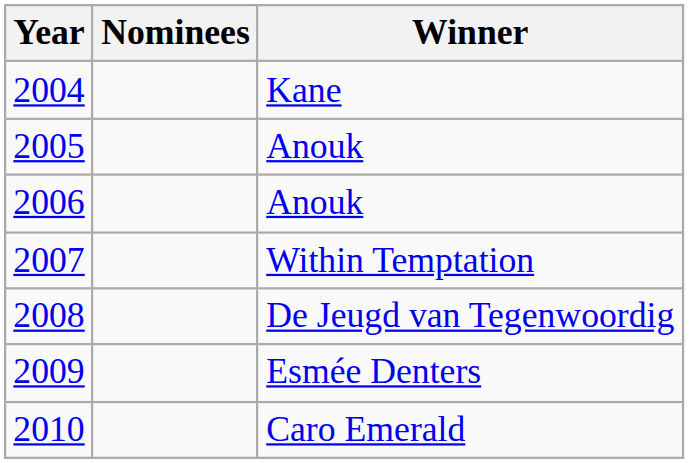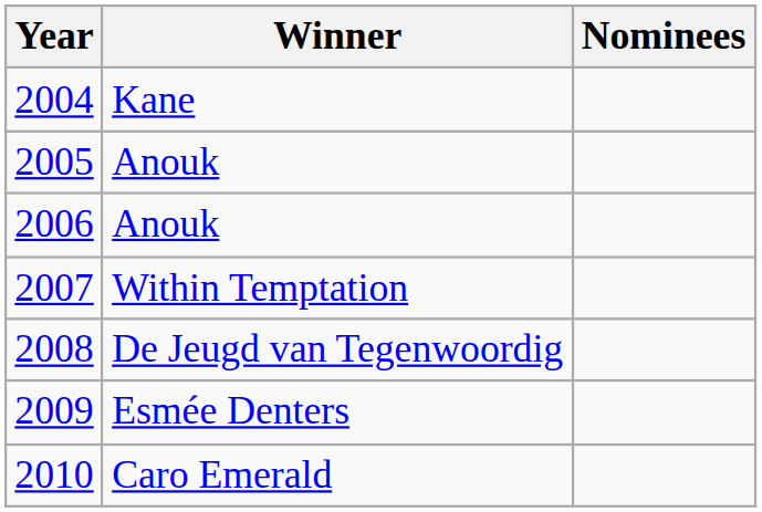columns swapped: Winner <-> Nominees
